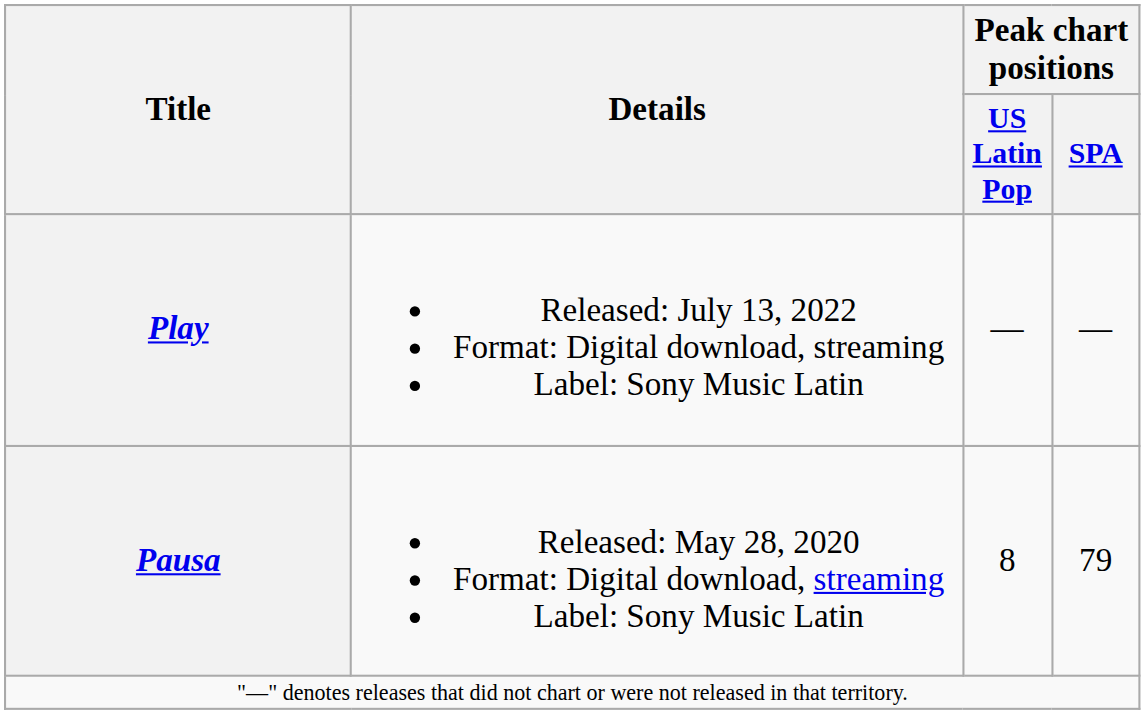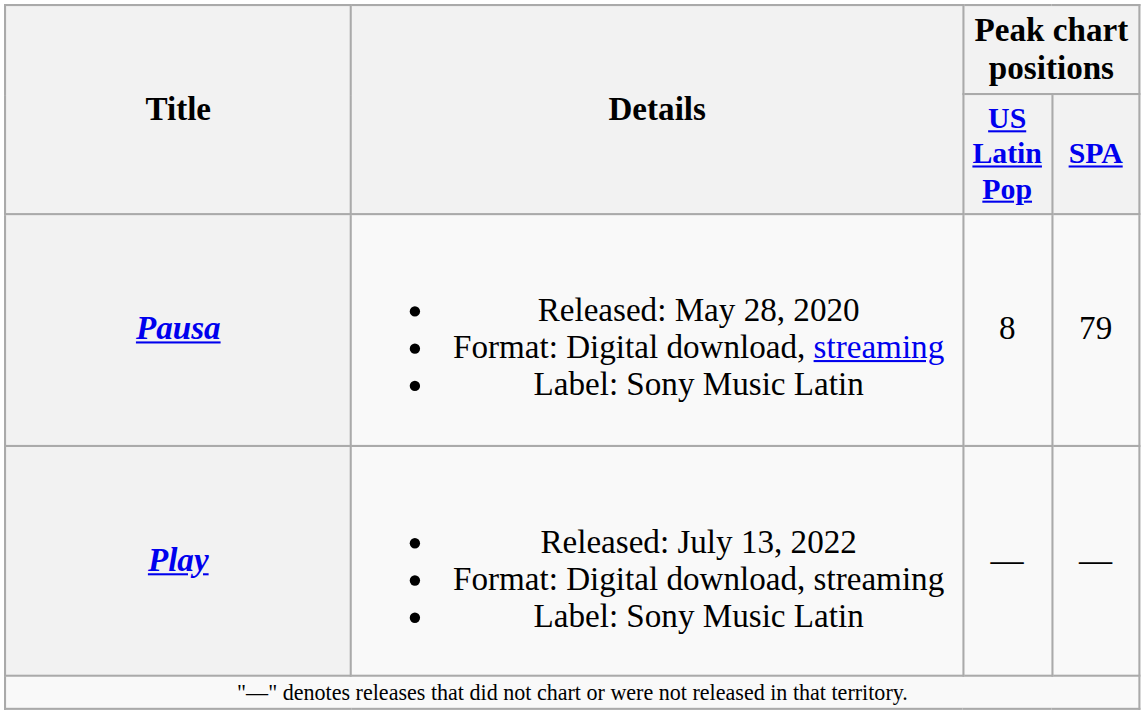rows swapped: Pausa <-> Play
